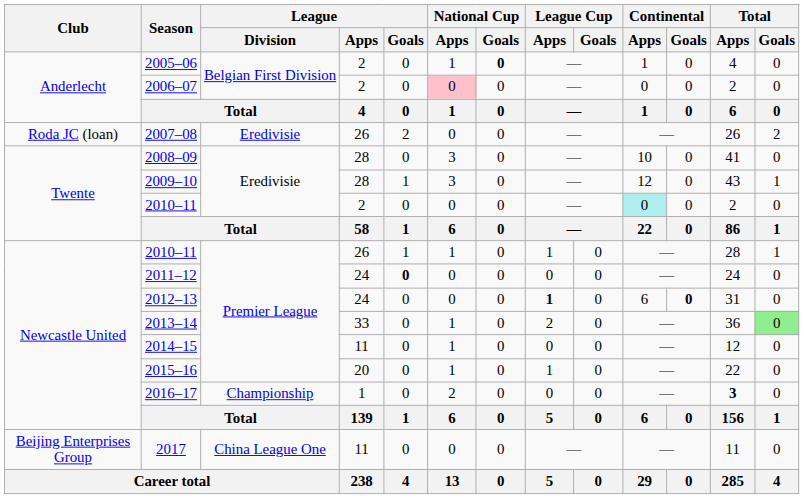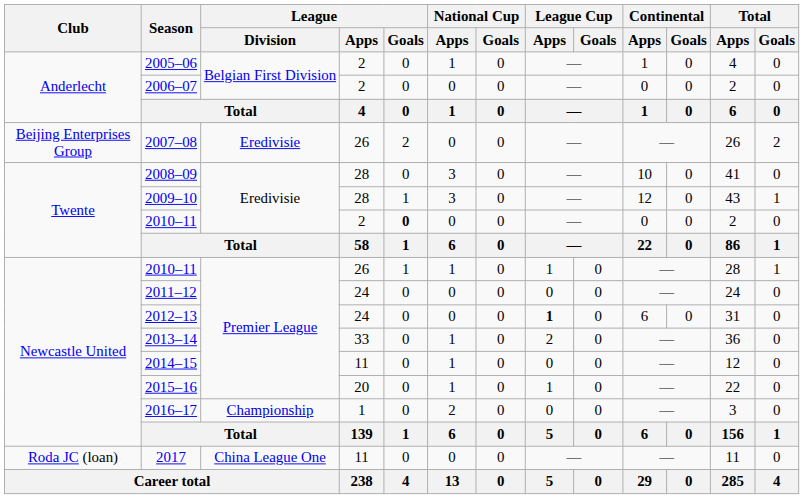2005–06 | National Cup / Goals: bold -> normal
2006–07 | National Cup / Apps: pink background -> no background
2007–08 | Club: Roda JC (loan) -> Beijing Enterprises Group
2010–11 / 2 | League / Goals: normal -> bold
2010–11 / 2 | Continental / Apps: paleturquoise background -> no background
2011–12 | League / Goals: bold -> normal
2012–13 | Continental / Goals: bold -> normal
2013–14 | Total / Goals: lightgreen background -> no background
2016–17 | Total / Apps: bold -> normal
2017 | Club: Beijing Enterprises Group -> Roda JC (loan)
